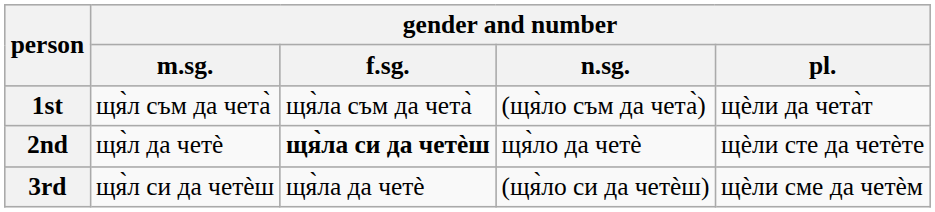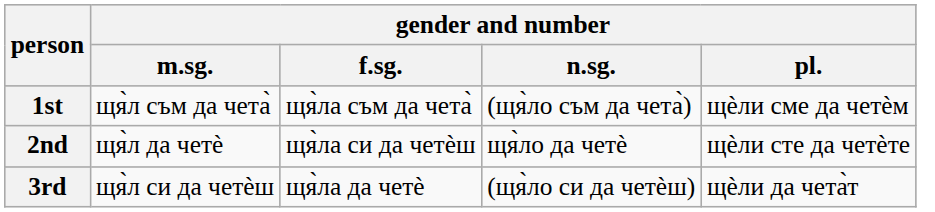1st | gender and number / pl.: щѐли да чета̀т -> щѐли сме да четѐм
2nd | gender and number / f.sg.: bold -> normal
3rd | gender and number / pl.: щѐли сме да четѐм -> щѐли да чета̀т
